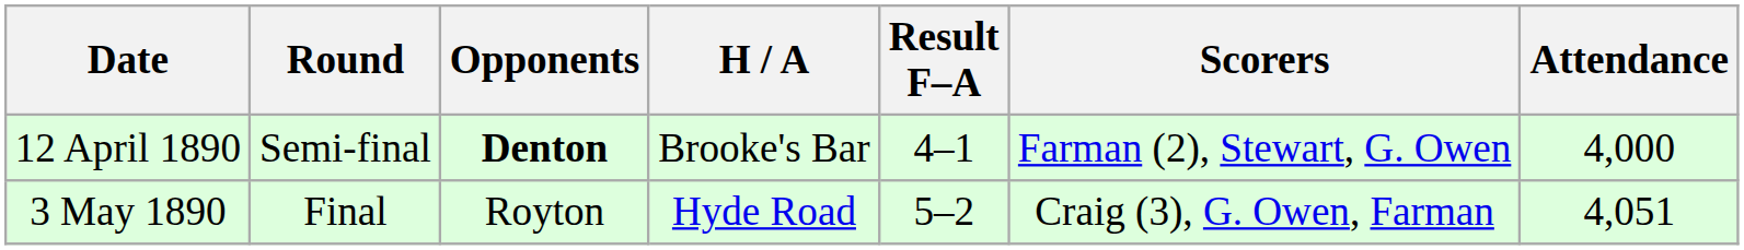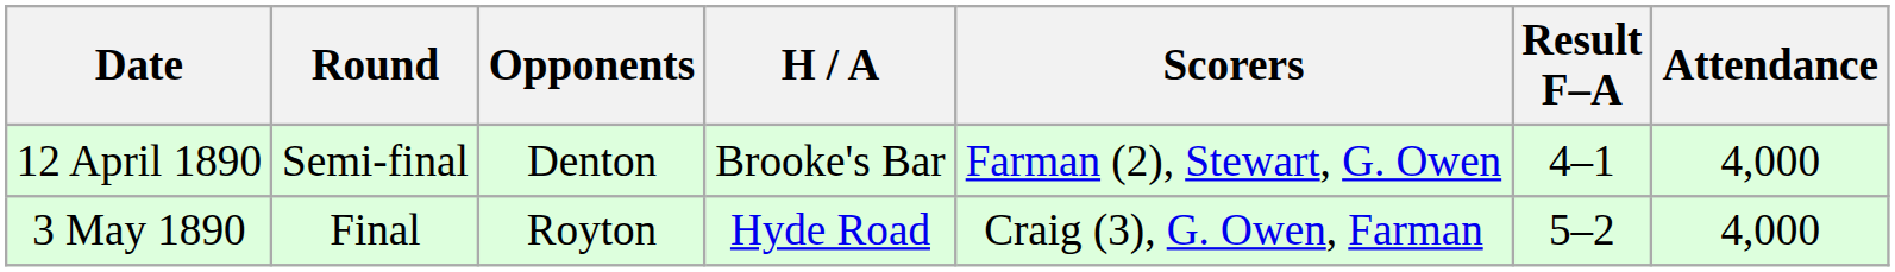columns swapped: Result F–A <-> Scorers
12 April 1890 | Opponents: bold -> normal
3 May 1890 | Attendance: 4,051 -> 4,000
